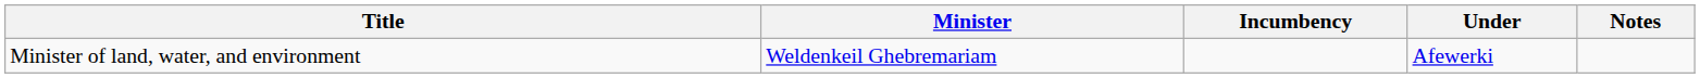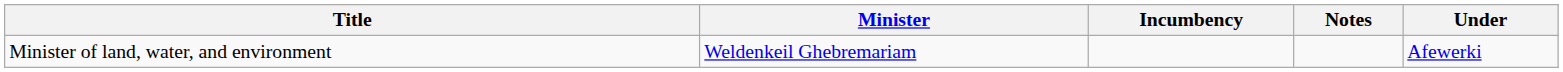columns swapped: Under <-> Notes
